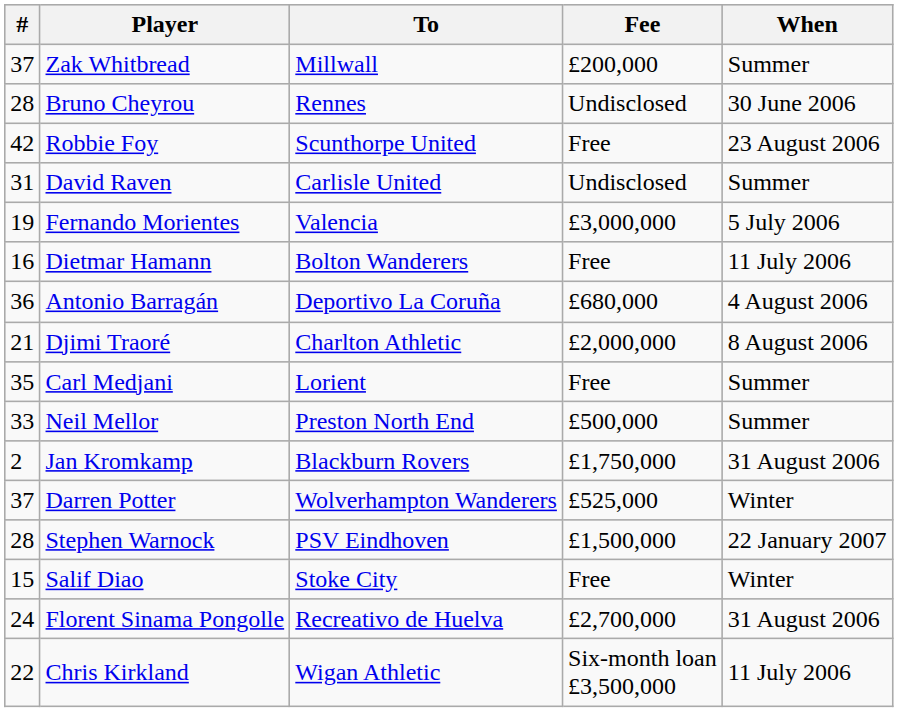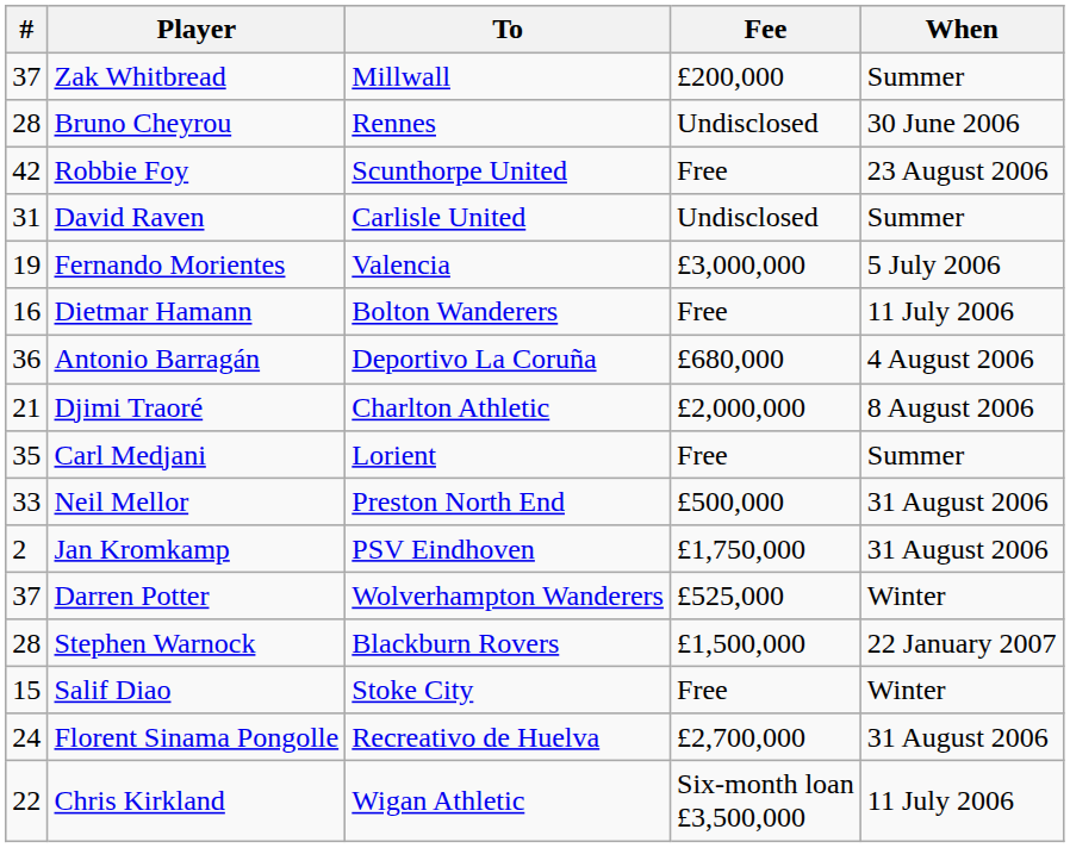Neil Mellor | When: Summer -> 31 August 2006
Jan Kromkamp | To: Blackburn Rovers -> PSV Eindhoven
Stephen Warnock | To: PSV Eindhoven -> Blackburn Rovers
